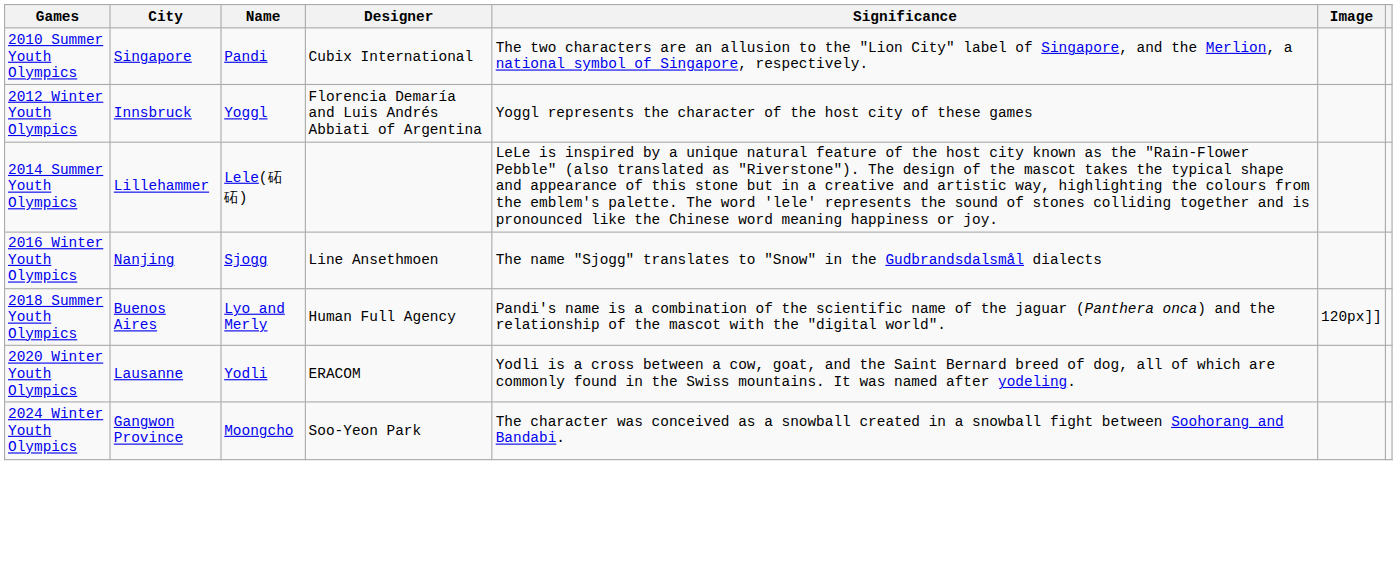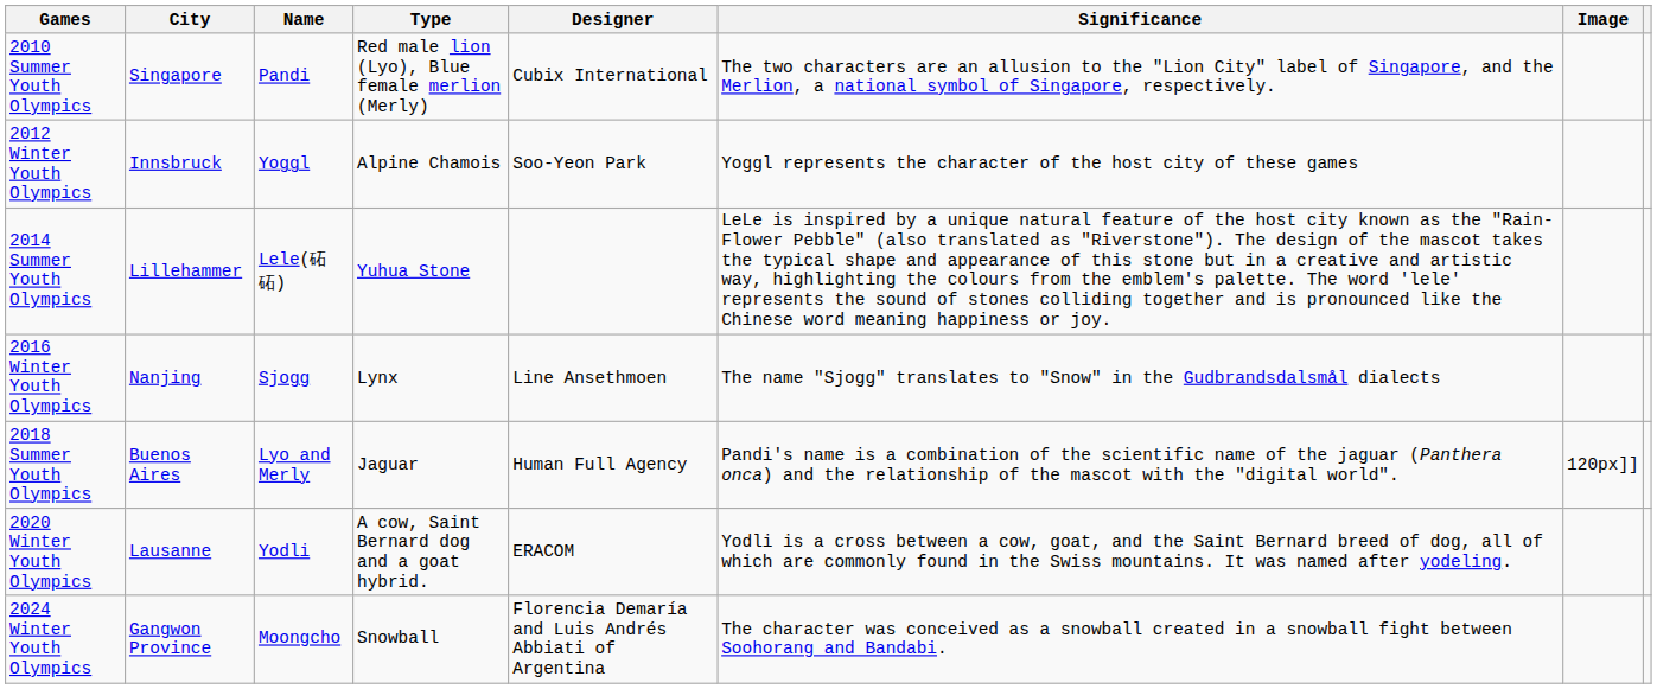+ column: Type | Red male lion (Lyo), Blue female merlion (Merly) | Alpine Chamois | Yuhua Stone | Lynx | Jaguar | A cow, Saint Bernard dog and a goat hybrid. | Snowball
2012 Winter Youth Olympics | Designer: Florencia Demaría and Luis Andrés Abbiati of Argentina -> Soo-Yeon Park
2024 Winter Youth Olympics | Designer: Soo-Yeon Park -> Florencia Demaría and Luis Andrés Abbiati of Argentina
